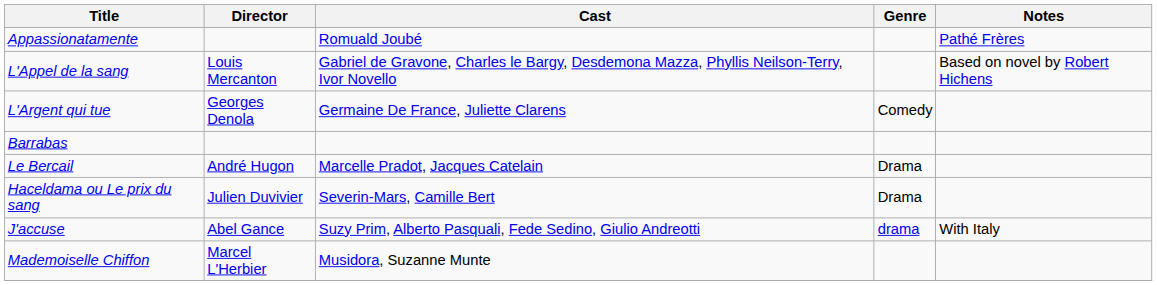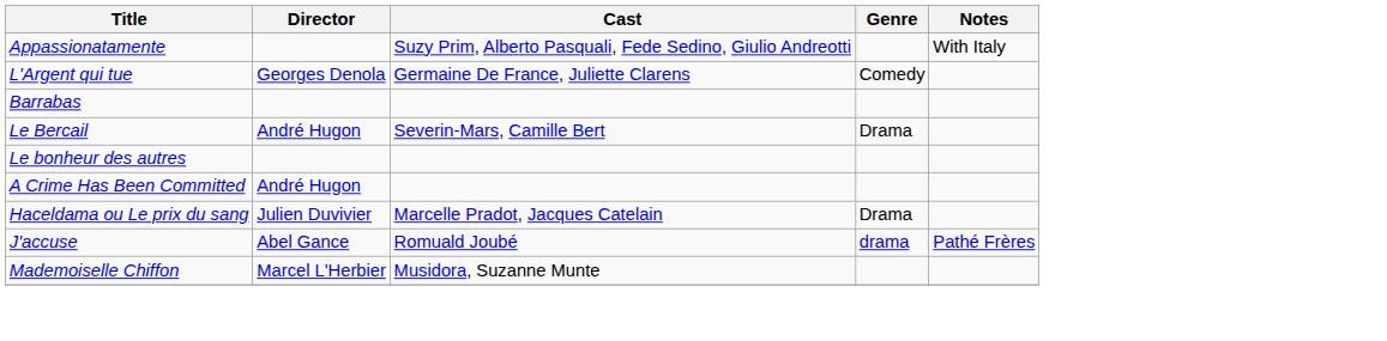Appassionatamente | Cast: Romuald Joubé -> Suzy Prim, Alberto Pasquali, Fede Sedino, Giulio Andreotti
Appassionatamente | Notes: Pathé Frères -> With Italy
- row: L'Appel de la sang | Louis Mercanton | Gabriel de Gravone, Charles le Bargy, Desdemona Mazza, Phyllis Neilson-Terry, Ivor Novello | Based on novel by Robert Hichens
Le Bercail | Cast: Marcelle Pradot, Jacques Catelain -> Severin-Mars, Camille Bert
+ row: Le bonheur des autres
+ row: A Crime Has Been Committed | André Hugon
Haceldama ou Le prix du sang | Cast: Severin-Mars, Camille Bert -> Marcelle Pradot, Jacques Catelain
J'accuse | Cast: Suzy Prim, Alberto Pasquali, Fede Sedino, Giulio Andreotti -> Romuald Joubé
J'accuse | Notes: With Italy -> Pathé Frères
